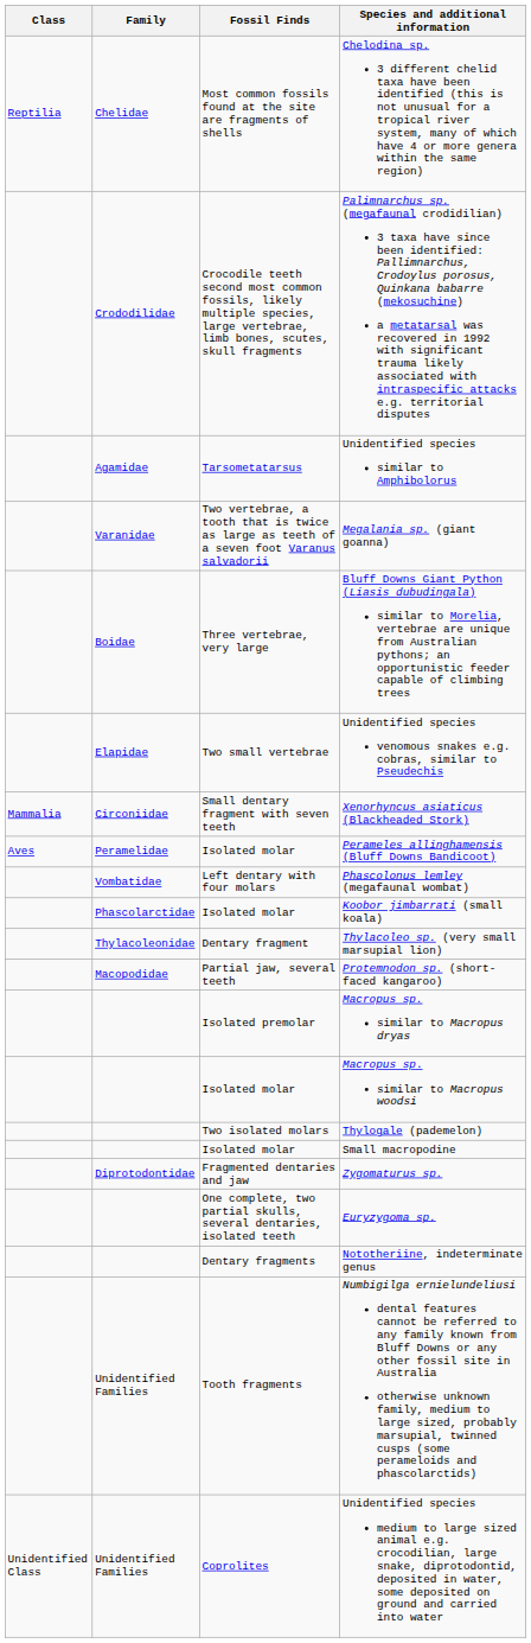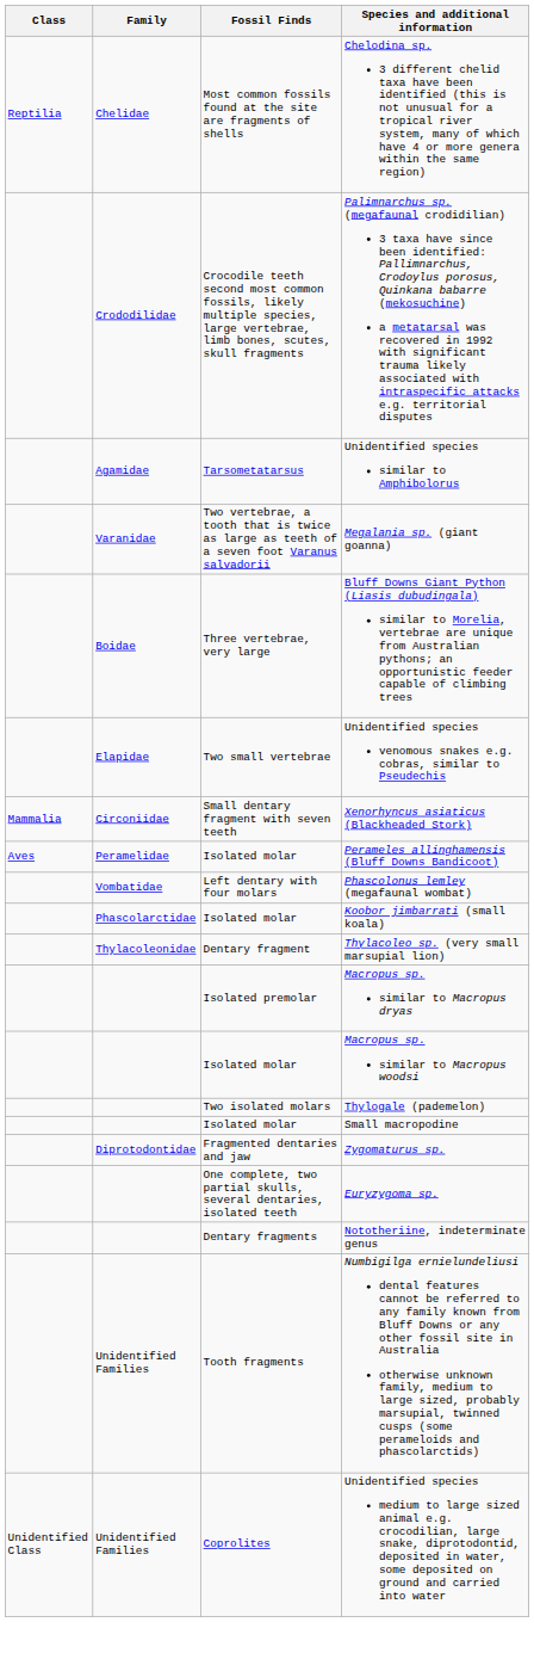- row: Macopodidae | Partial jaw, several teeth | Protemnodon sp. (short-faced kangaroo)
